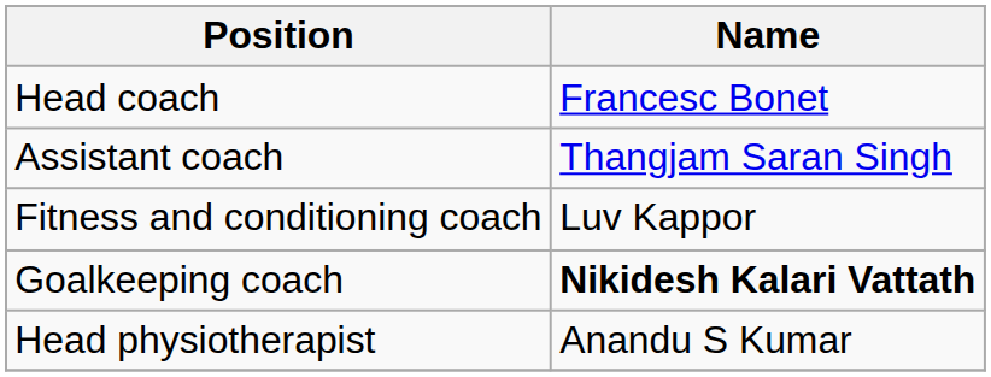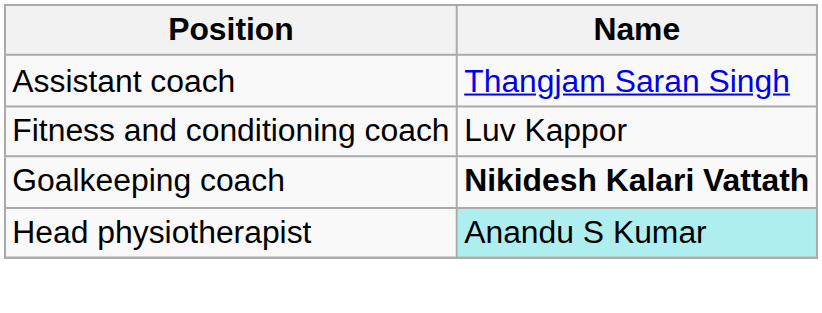- row: Head coach | Francesc Bonet
Head physiotherapist | Name: no background -> paleturquoise background
